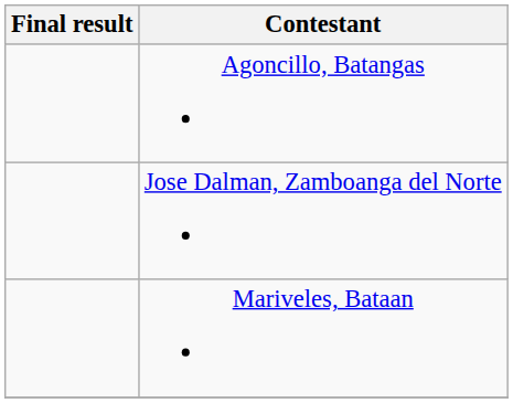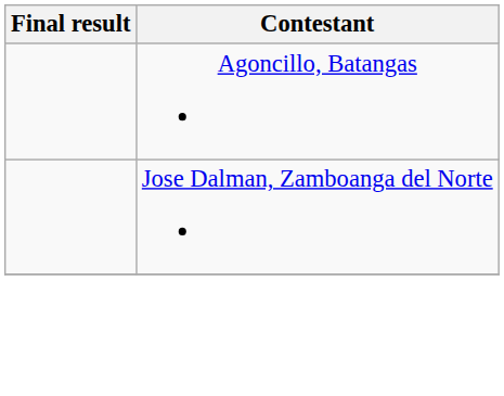- row: Mariveles, Bataan
